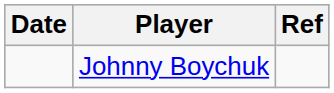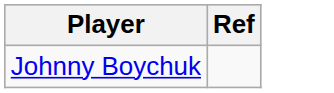- column: Date
